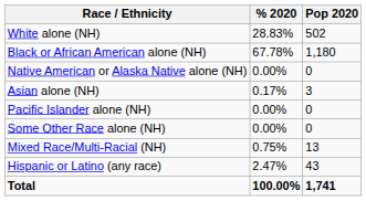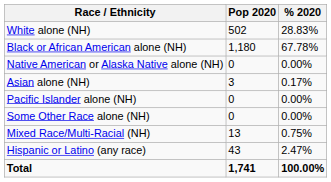columns swapped: Pop 2020 <-> % 2020
